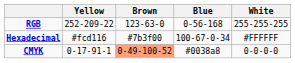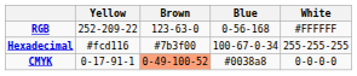RGB | White: 255-255-255 -> #FFFFFF
Hexadecimal | White: #FFFFFF -> 255-255-255
